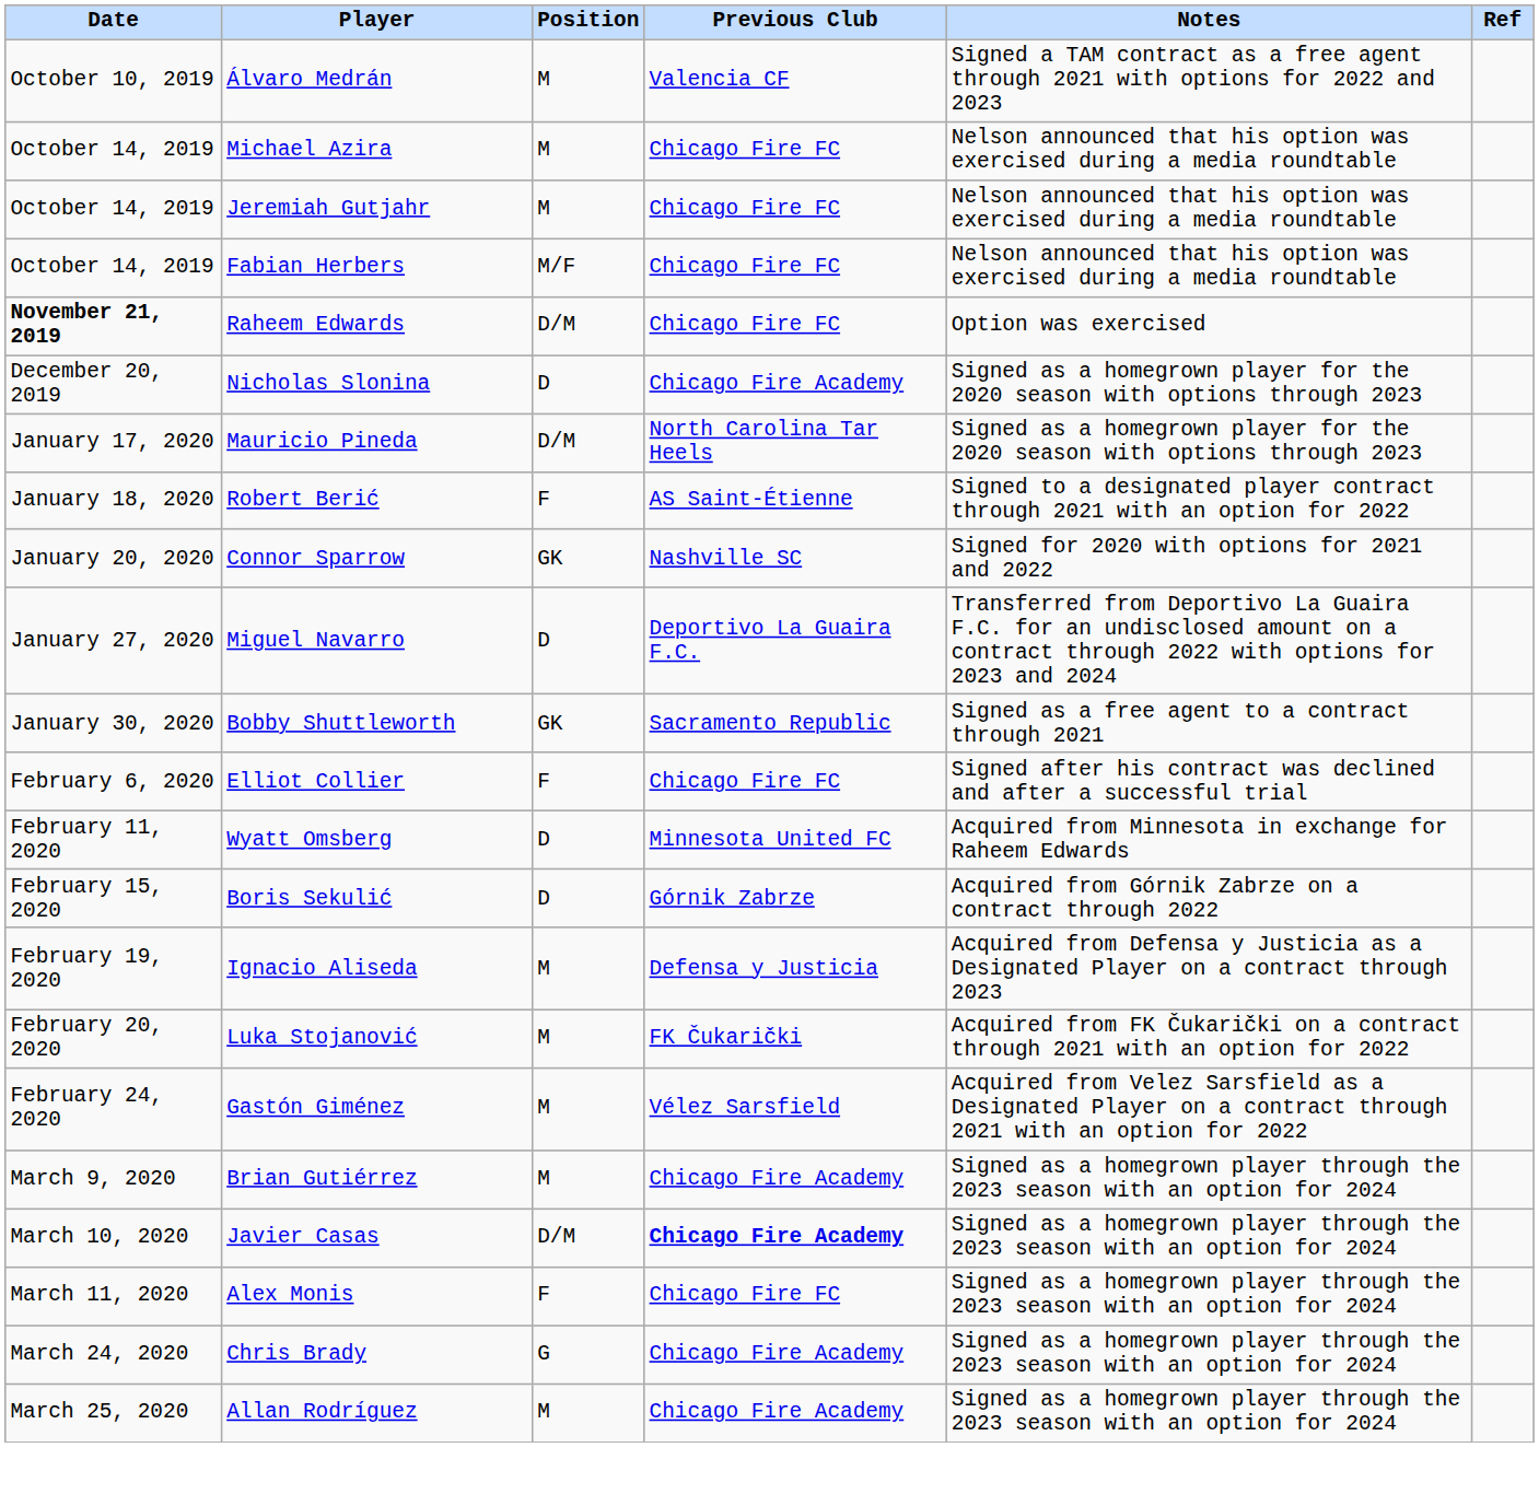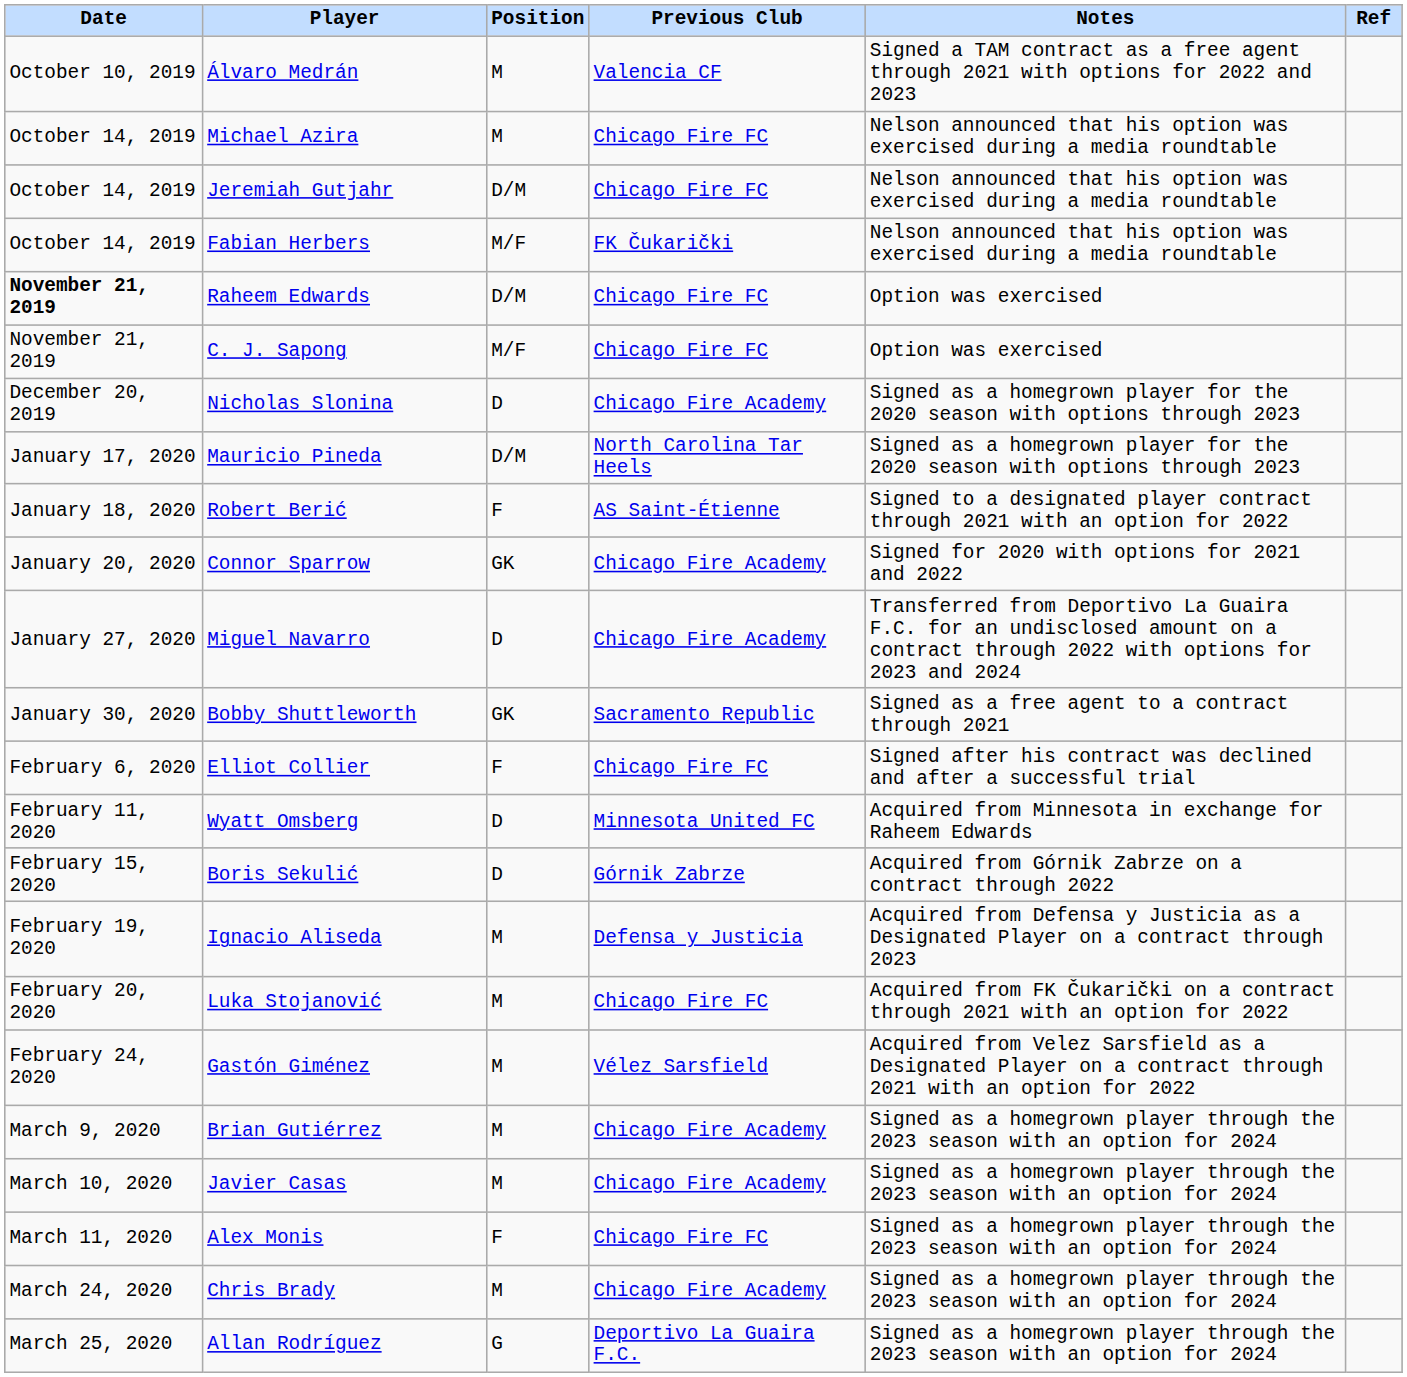Jeremiah Gutjahr | Position: M -> D/M
Fabian Herbers | Previous Club: Chicago Fire FC -> FK Čukarički
+ row: November 21, 2019 | C. J. Sapong | M/F | Chicago Fire FC | Option was exercised
Connor Sparrow | Previous Club: Nashville SC -> Chicago Fire Academy
Miguel Navarro | Previous Club: Deportivo La Guaira F.C. -> Chicago Fire Academy
Luka Stojanović | Previous Club: FK Čukarički -> Chicago Fire FC
Javier Casas | Position: D/M -> M
Javier Casas | Previous Club: bold -> normal
Chris Brady | Position: G -> M
Allan Rodríguez | Position: M -> G
Allan Rodríguez | Previous Club: Chicago Fire Academy -> Deportivo La Guaira F.C.
